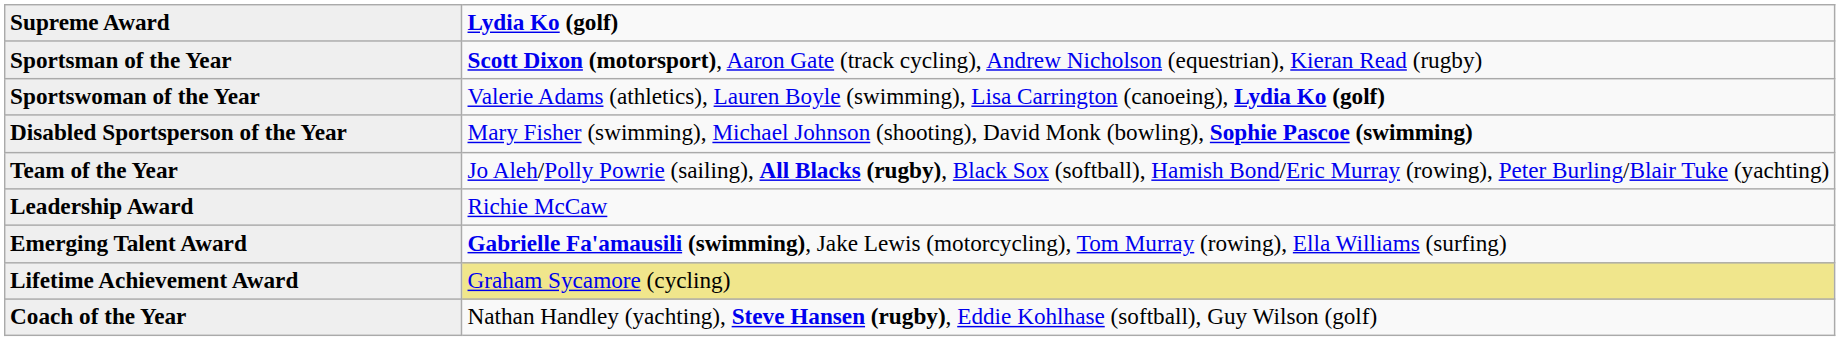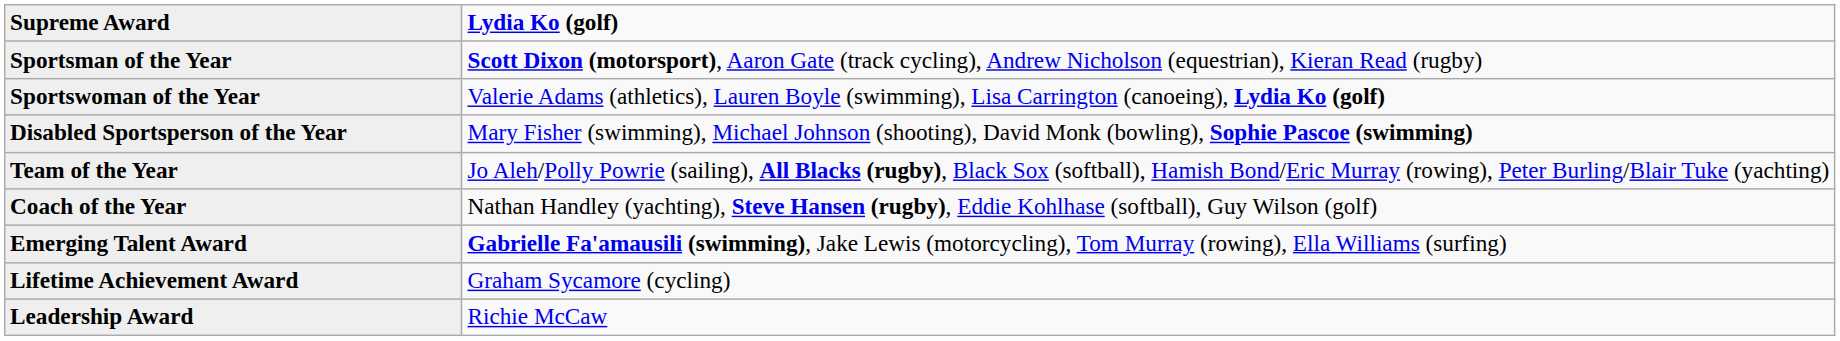rows swapped: Coach of the Year <-> Leadership Award
Lifetime Achievement Award | Lydia Ko (golf): khaki background -> no background
